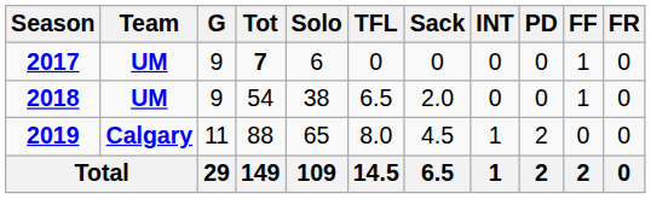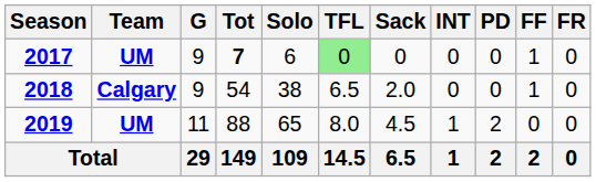2017 | TFL: no background -> lightgreen background
2018 | Team: UM -> Calgary
2019 | Team: Calgary -> UM
